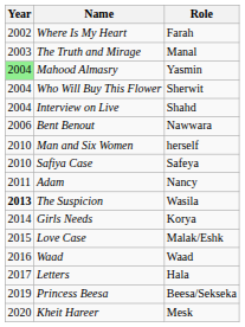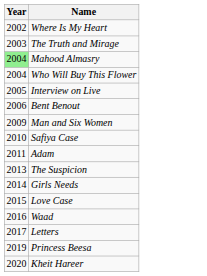- column: Role | Farah | Manal | Yasmin | Sherwit | Shahd | Nawwara | herself | Safeya | Nancy | Wasila | Korya | Malak/Eshk | Waad | Hala | Beesa/Sekseka | Mesk
Interview on Live | Year: 2004 -> 2005
Man and Six Women | Year: 2010 -> 2009
The Suspicion | Year: bold -> normal
